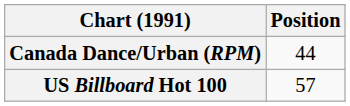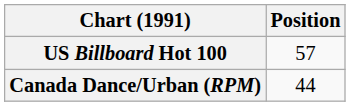rows swapped: Canada Dance/Urban (RPM) <-> US Billboard Hot 100
